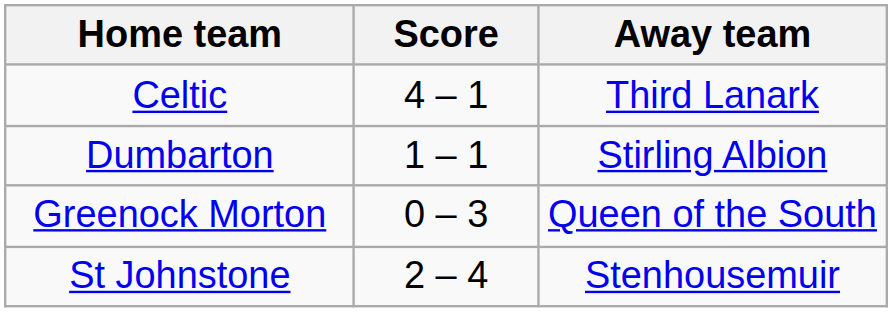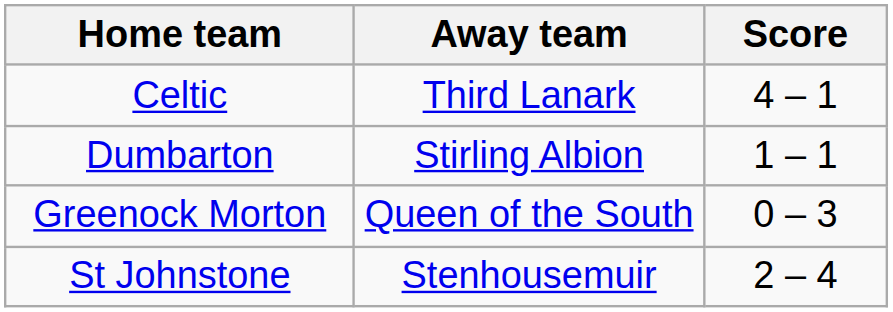columns swapped: Score <-> Away team
